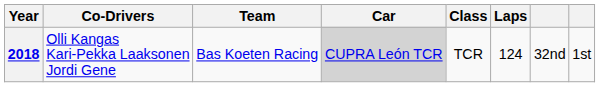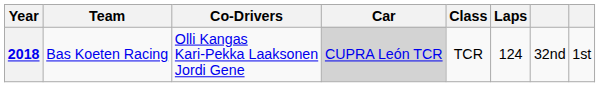columns swapped: Team <-> Co-Drivers
